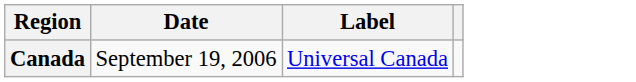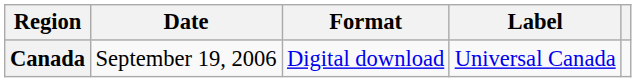+ column: Format | Digital download
